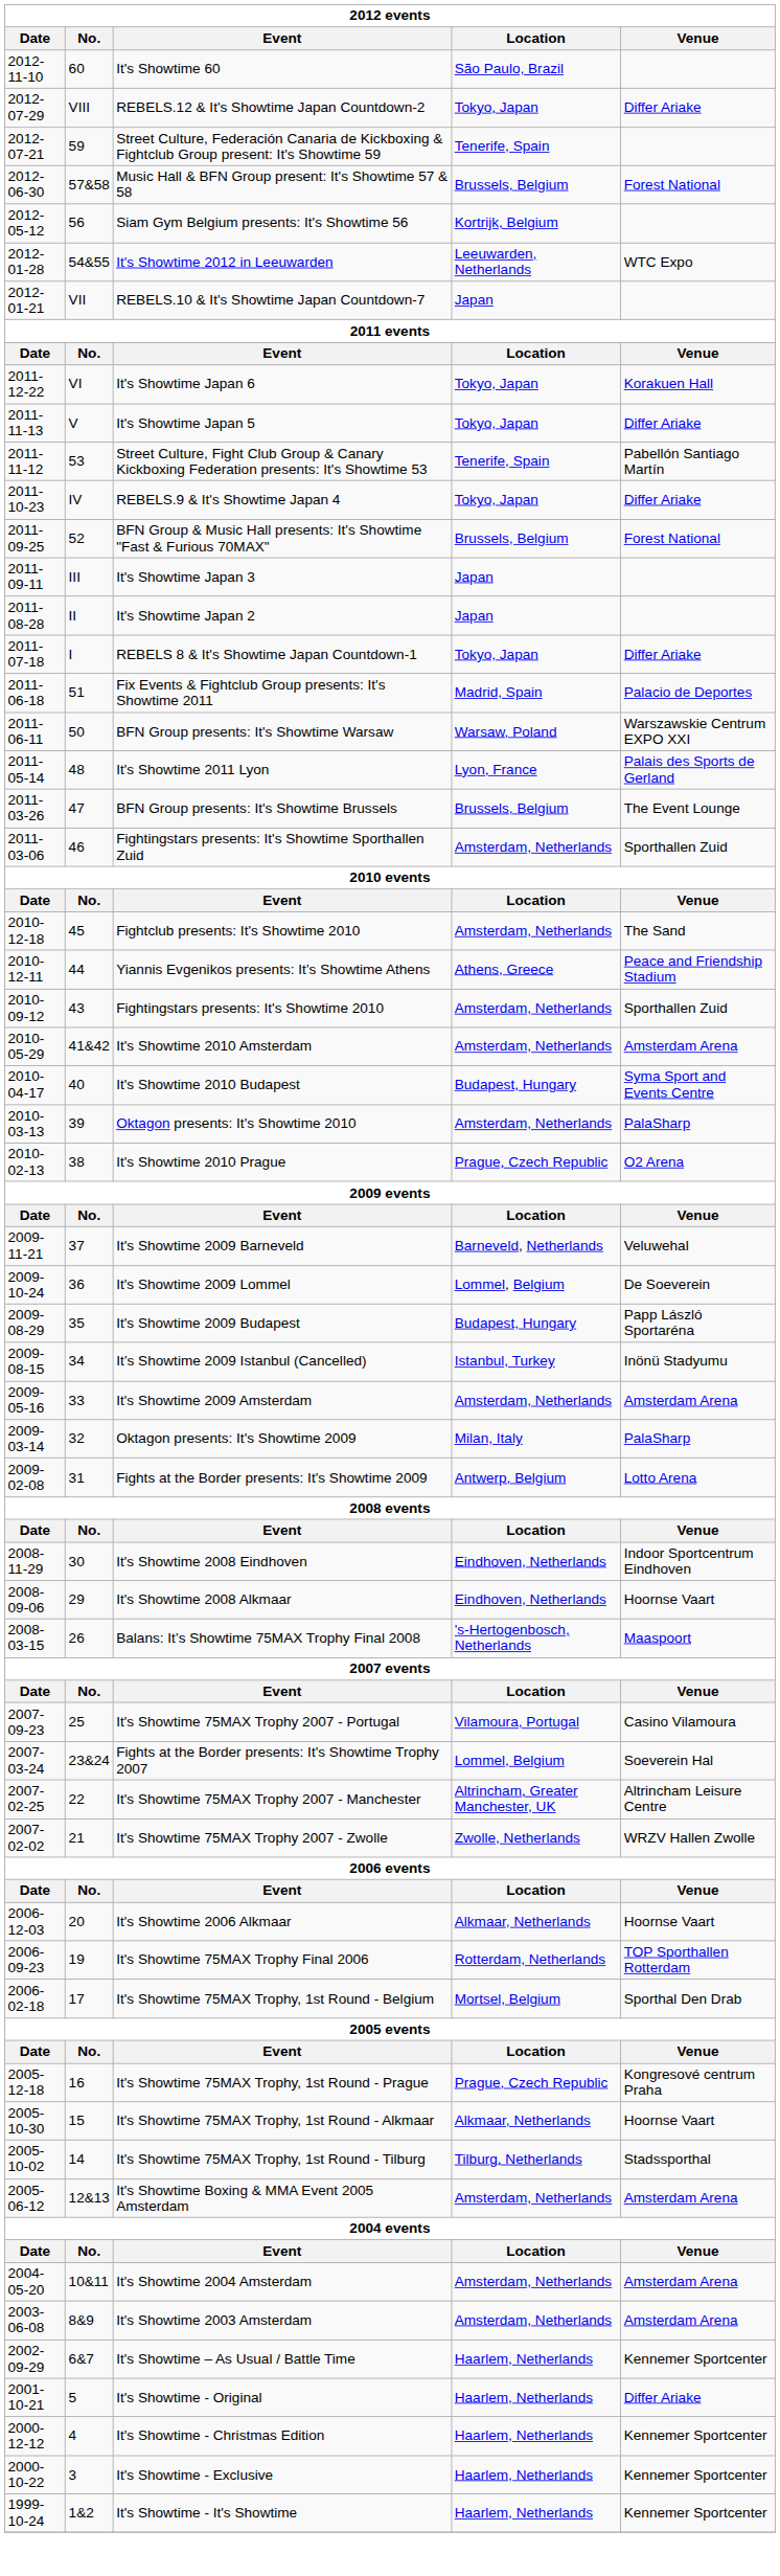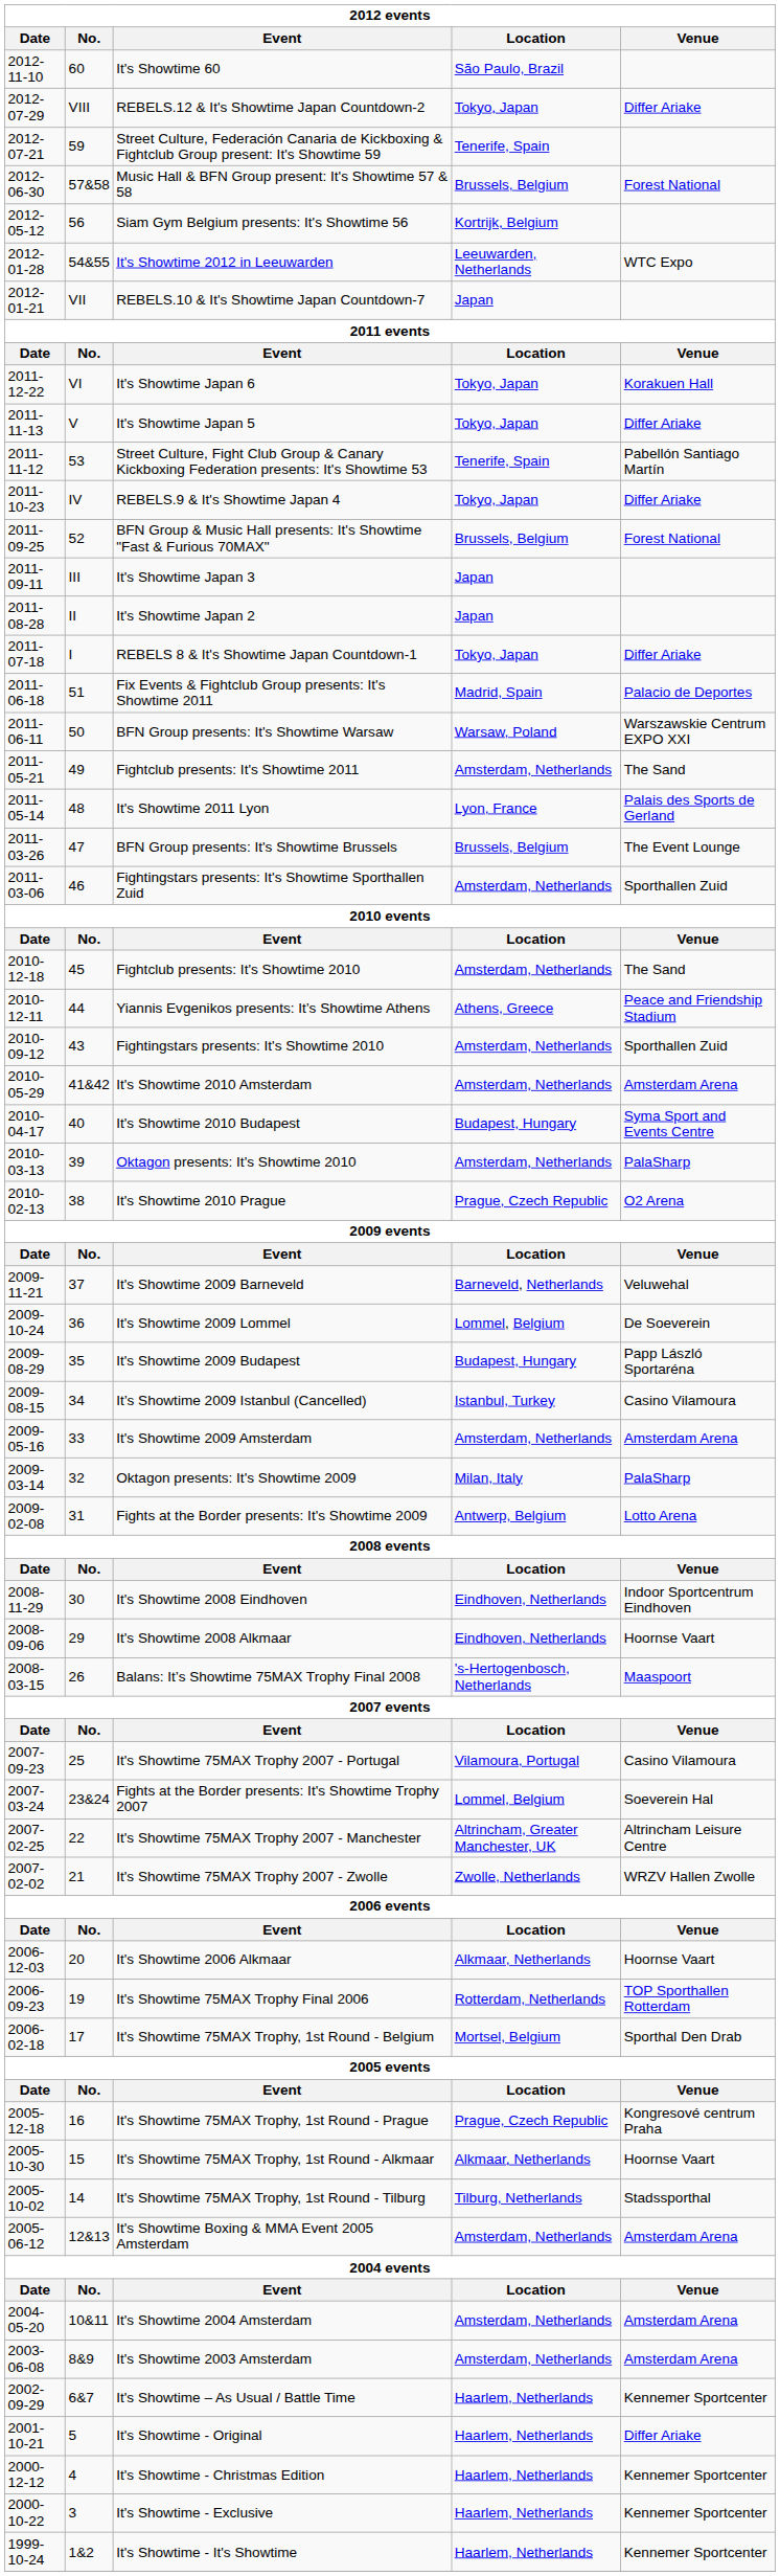+ row: 2011-05-21 | 49 | Fightclub presents: It's Showtime 2011 | Amsterdam, Netherlands | The Sand
It’s Showtime 2009 Istanbul (Cancelled) | Venue: Inönü Stadyumu -> Casino Vilamoura
